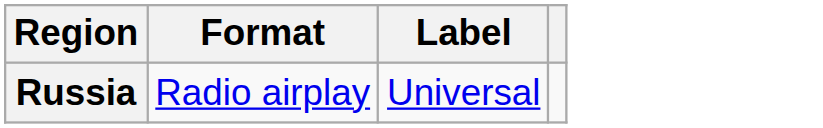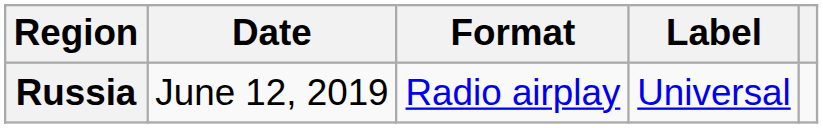+ column: Date | June 12, 2019
